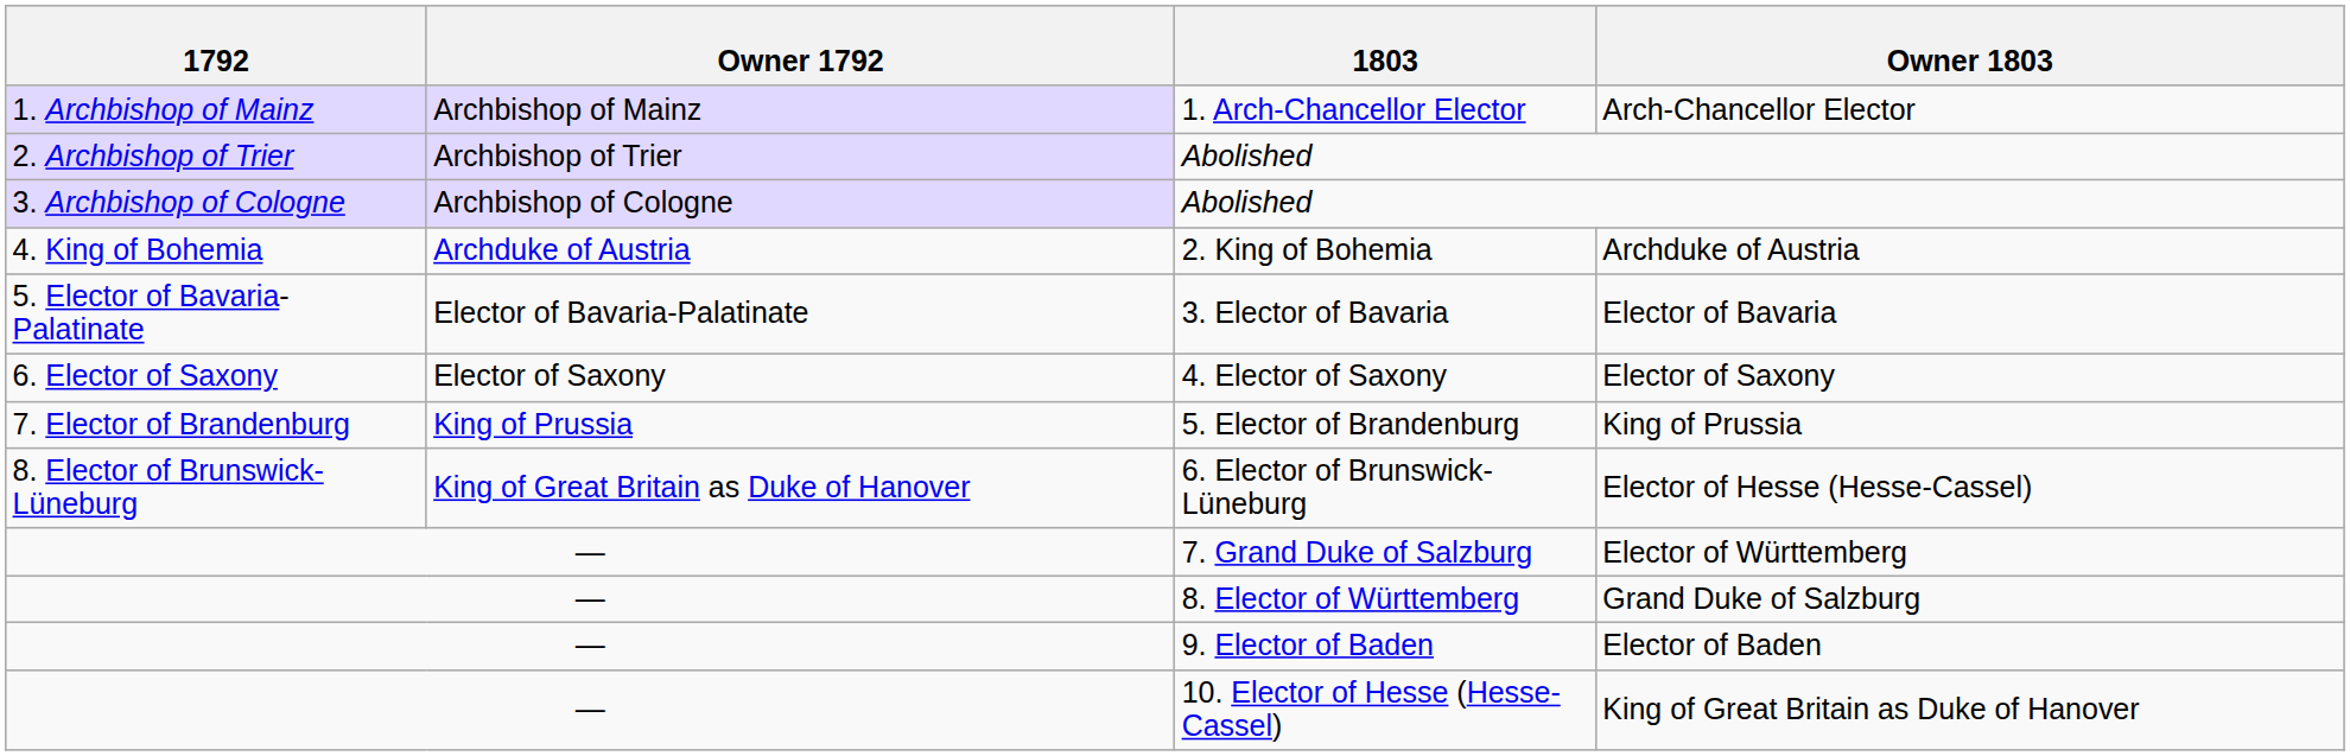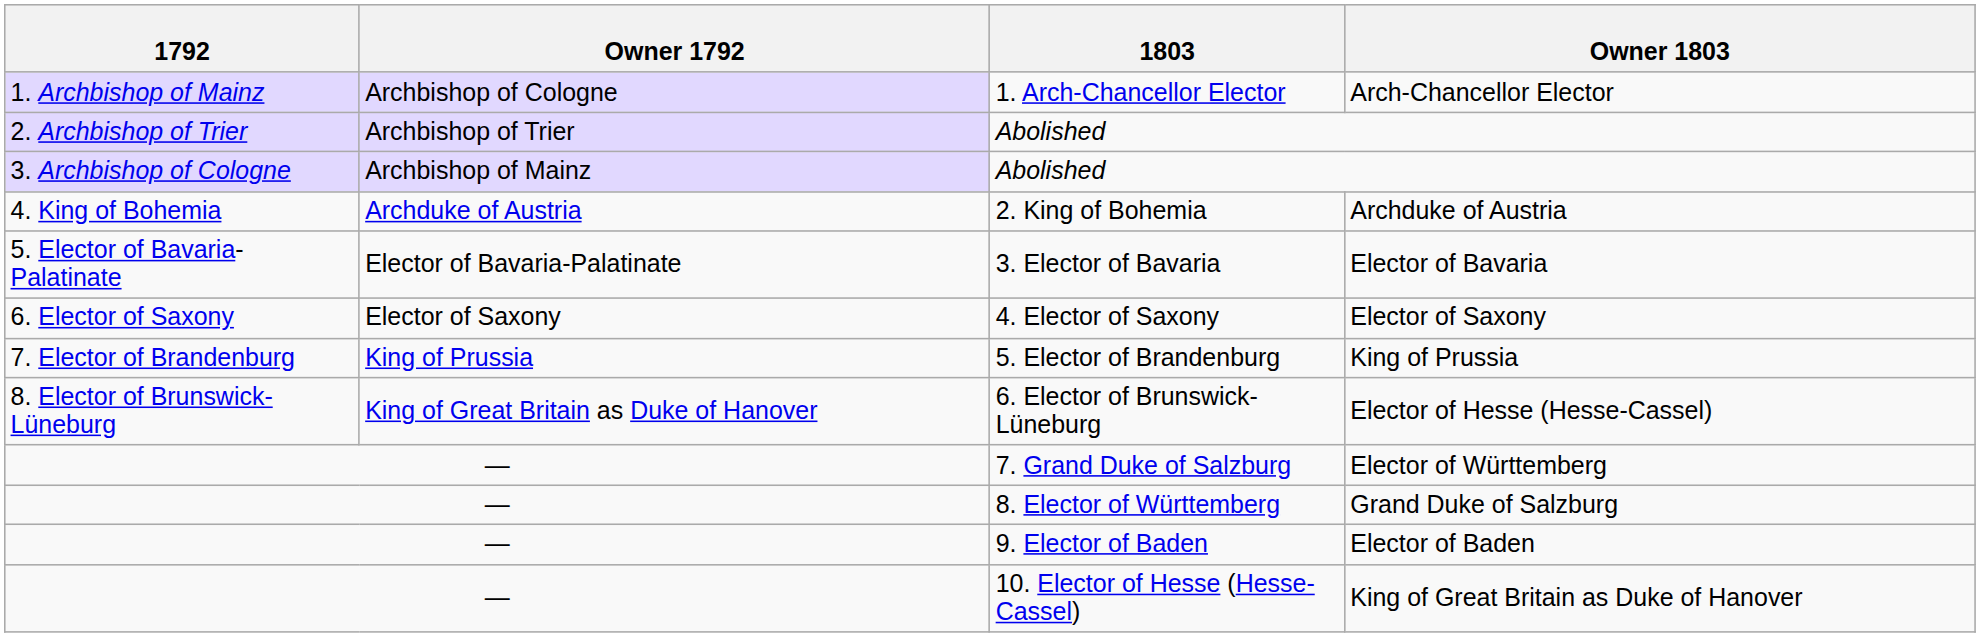1. Arch-Chancellor Elector | Owner 1792: Archbishop of Mainz -> Archbishop of Cologne
3. Archbishop of Cologne / Abolished | Owner 1792: Archbishop of Cologne -> Archbishop of Mainz
